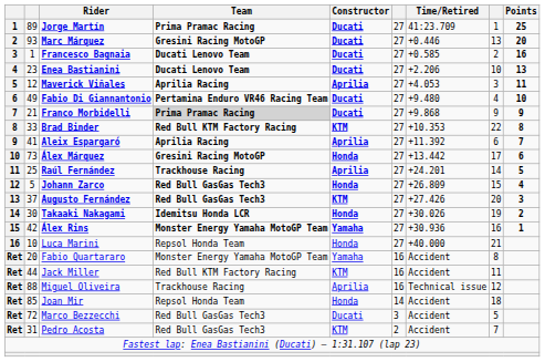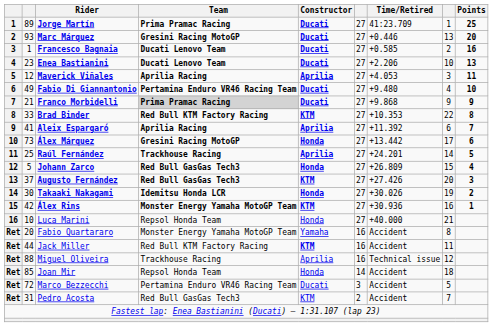Álex Rins | Constructor: Yamaha -> KTM
Jack Miller | Constructor: normal -> bold
Marco Bezzecchi | Team: Red Bull GasGas Tech3 -> Pertamina Enduro VR46 Racing Team
